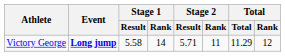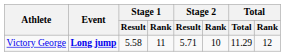Victory George | Stage 1 / Rank: 14 -> 11
Victory George | Stage 2 / Rank: 11 -> 10
